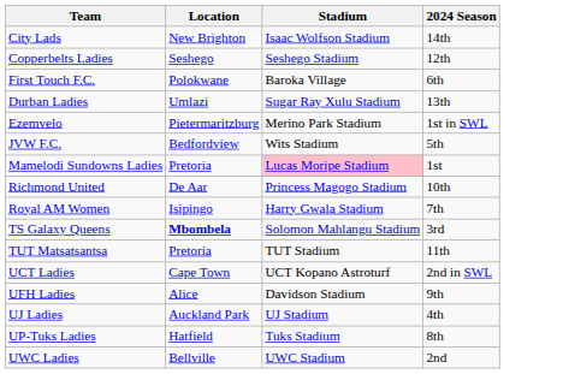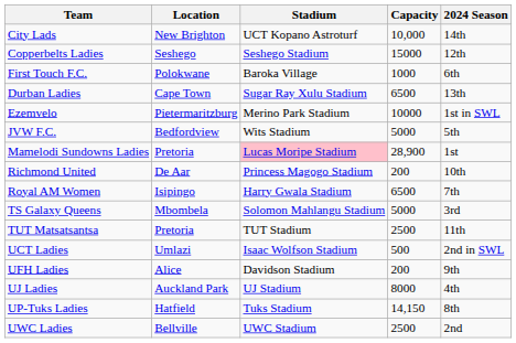+ column: Capacity | 10,000 | 15000 | 1000 | 6500 | 10000 | 5000 | 28,900 | 200 | 6500 | 5000 | 2500 | 500 | 200 | 8000 | 14,150 | 2500
City Lads | Stadium: Isaac Wolfson Stadium -> UCT Kopano Astroturf
Durban Ladies | Location: Umlazi -> Cape Town
TS Galaxy Queens | Location: bold -> normal
UCT Ladies | Location: Cape Town -> Umlazi
UCT Ladies | Stadium: UCT Kopano Astroturf -> Isaac Wolfson Stadium
